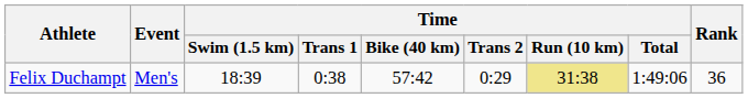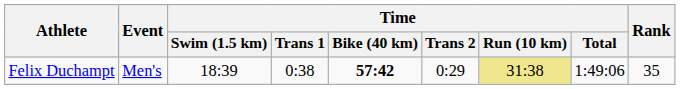Felix Duchampt | Time / Bike (40 km): normal -> bold
Felix Duchampt | Rank: 36 -> 35
